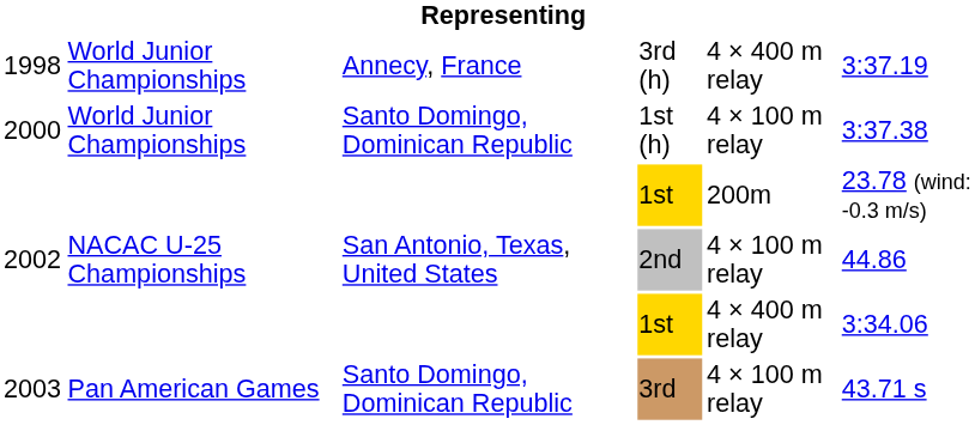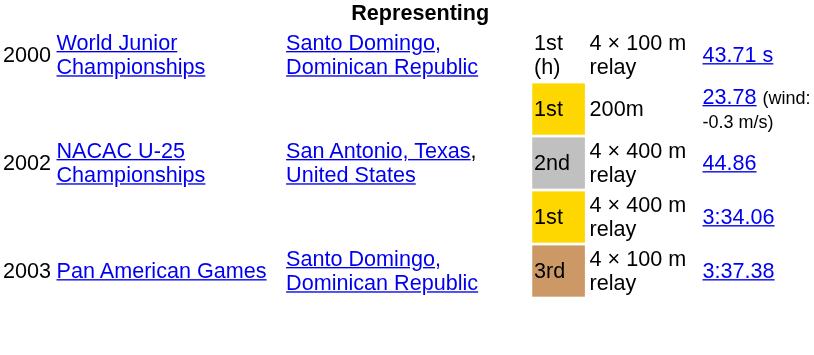- row: 1998 | World Junior Championships | Annecy, France | 3rd (h) | 4 × 400 m relay | 3:37.19
1st (h) | column 6: 3:37.38 -> 43.71 s
2nd | column 5: 4 × 100 m relay -> 4 × 400 m relay
3rd | column 6: 43.71 s -> 3:37.38
